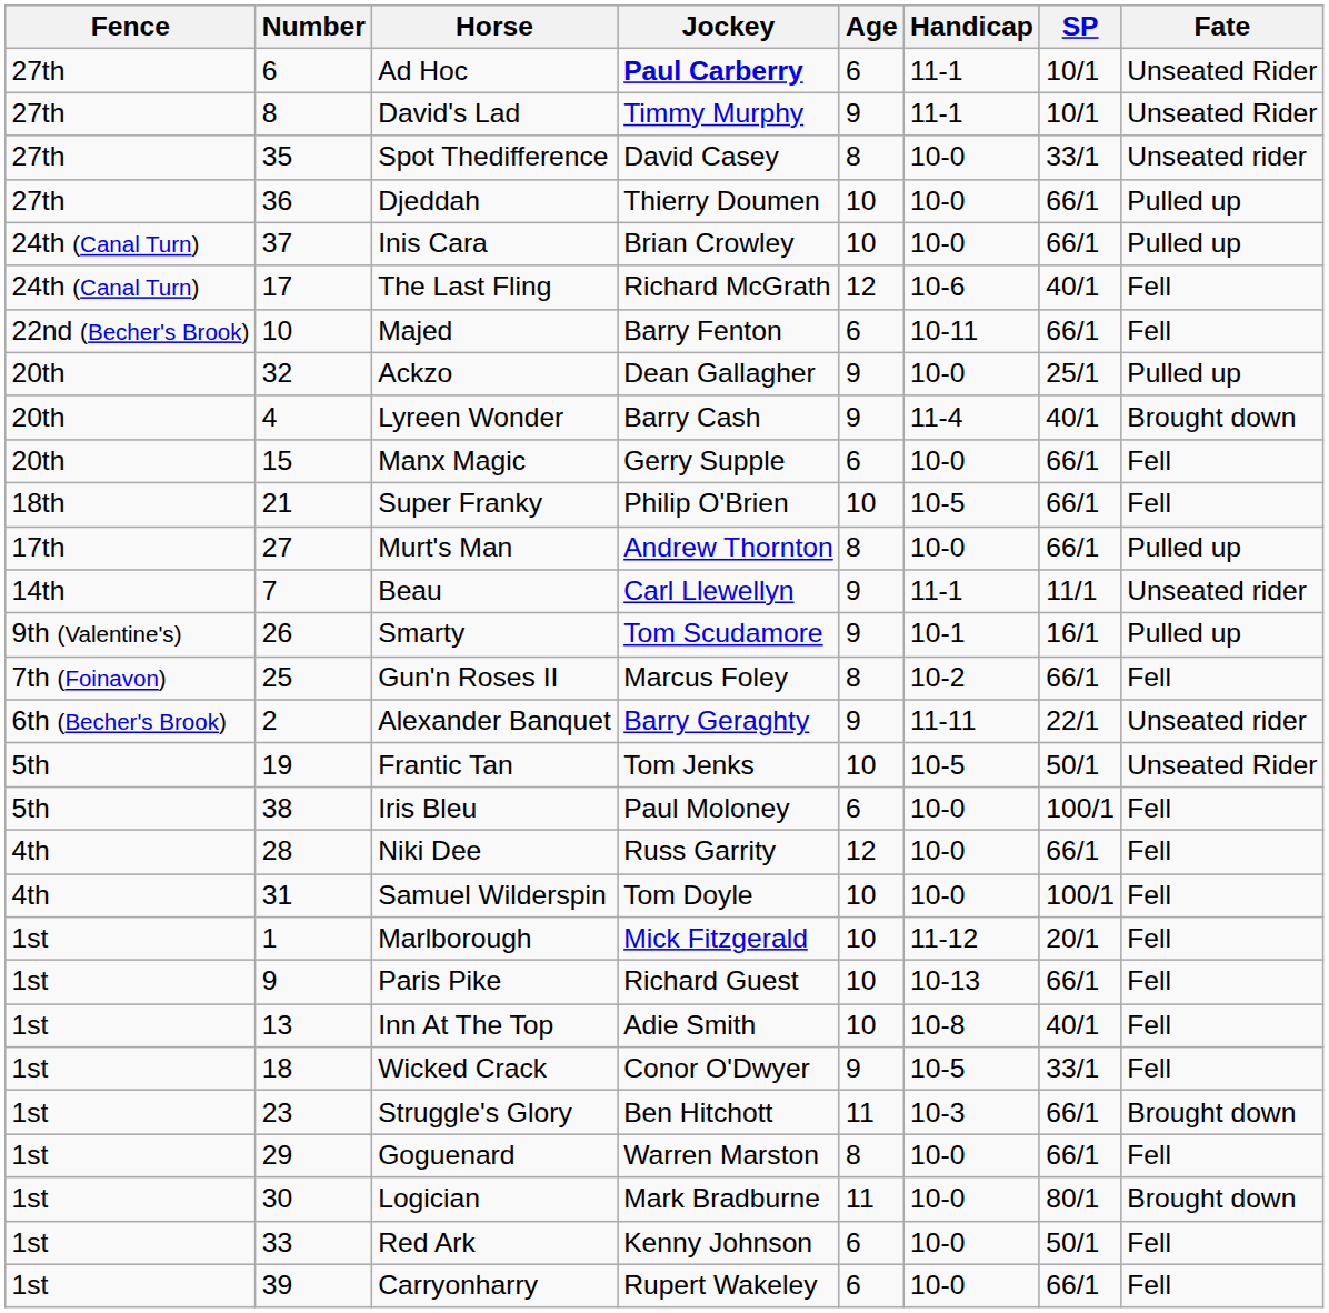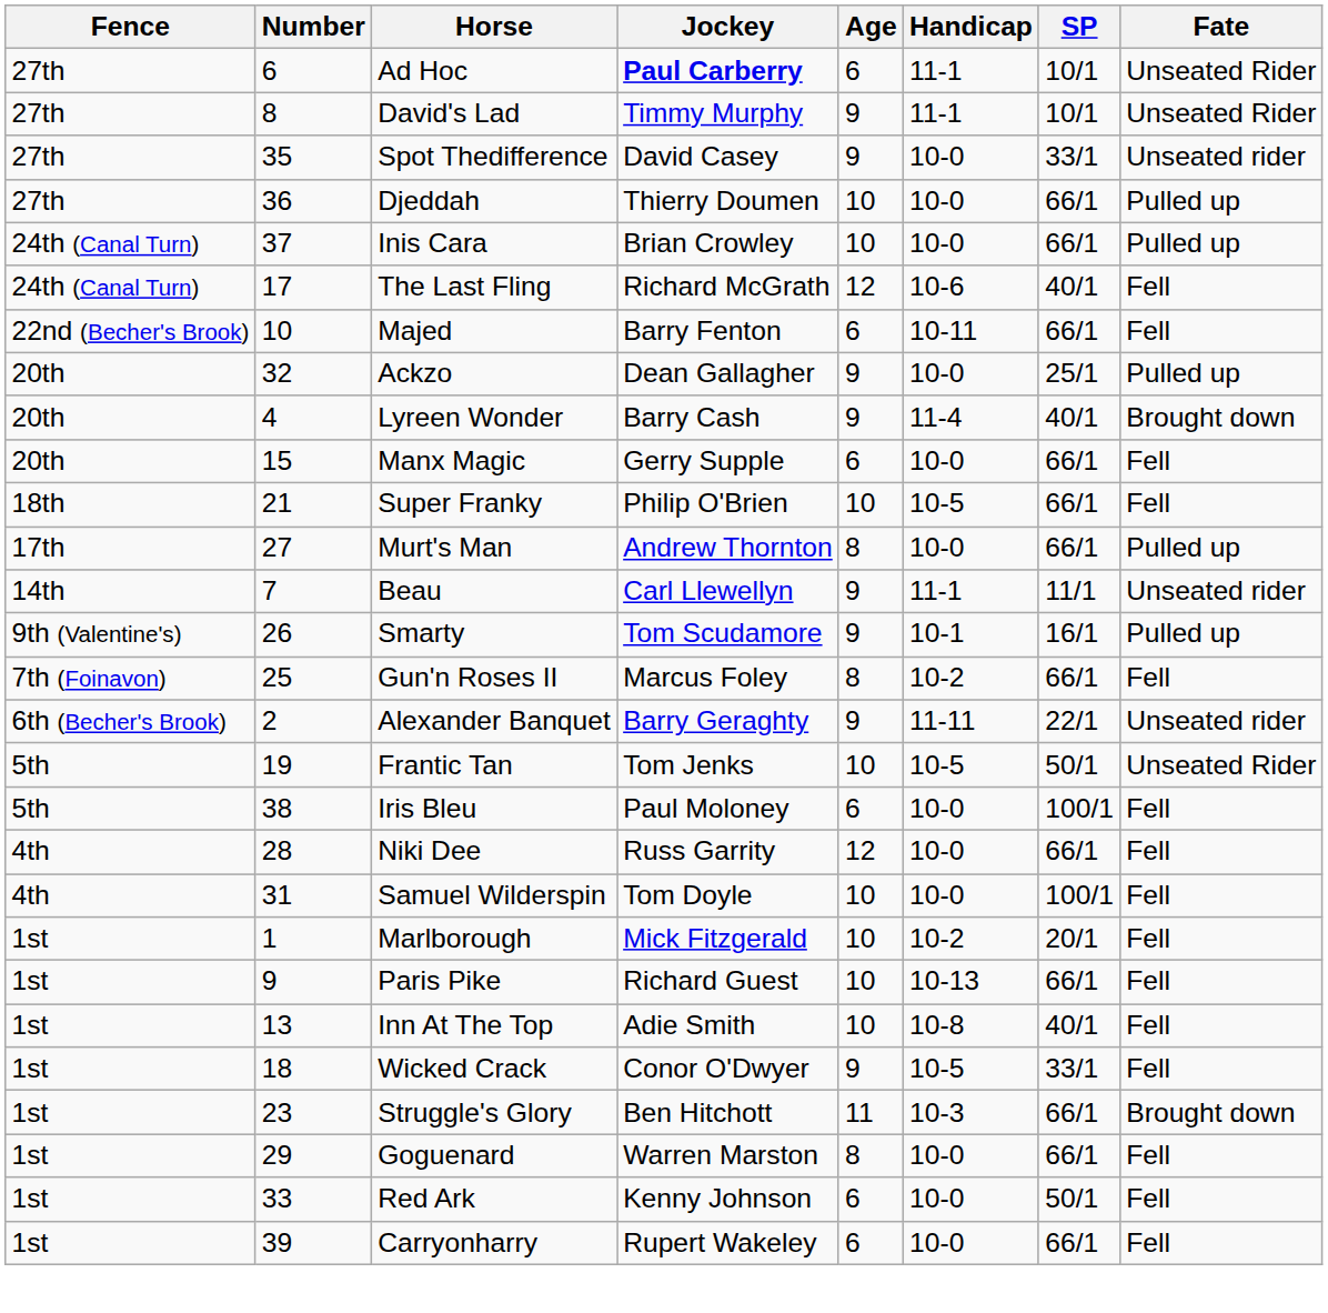Spot Thedifference | Age: 8 -> 9
Marlborough | Handicap: 11-12 -> 10-2
- row: 1st | 30 | Logician | Mark Bradburne | 11 | 10-0 | 80/1 | Brought down
